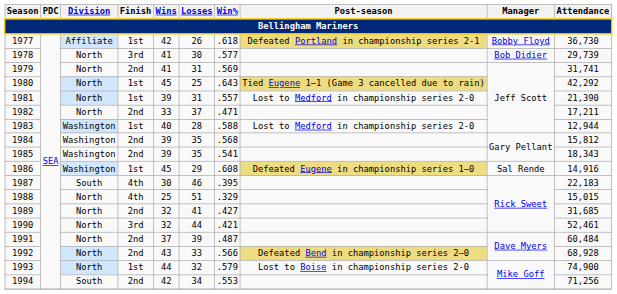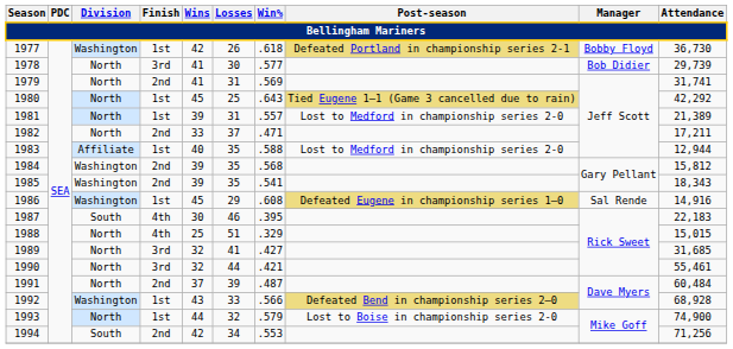1977 | Division: Affiliate -> Washington
1981 | Attendance: 21,390 -> 21,389
1983 | Division: Washington -> Affiliate
1983 | Losses: 28 -> 35
1989 | Finish: 2nd -> 3rd
1990 | Attendance: 52,461 -> 55,461
1992 | Division: North -> Washington
1992 | Finish: 2nd -> 1st
